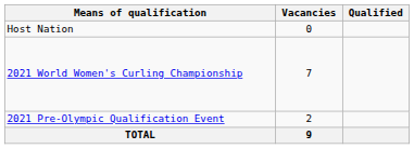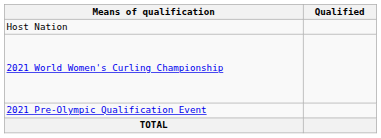- column: Vacancies | 0 | 7 | 2 | 9
